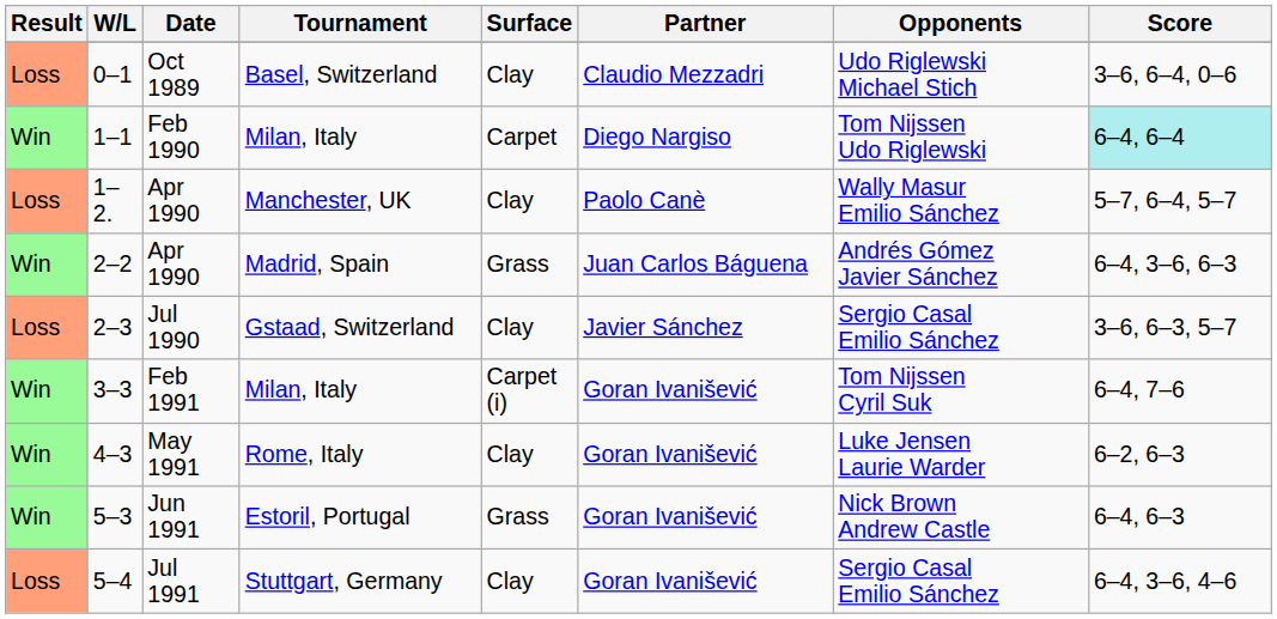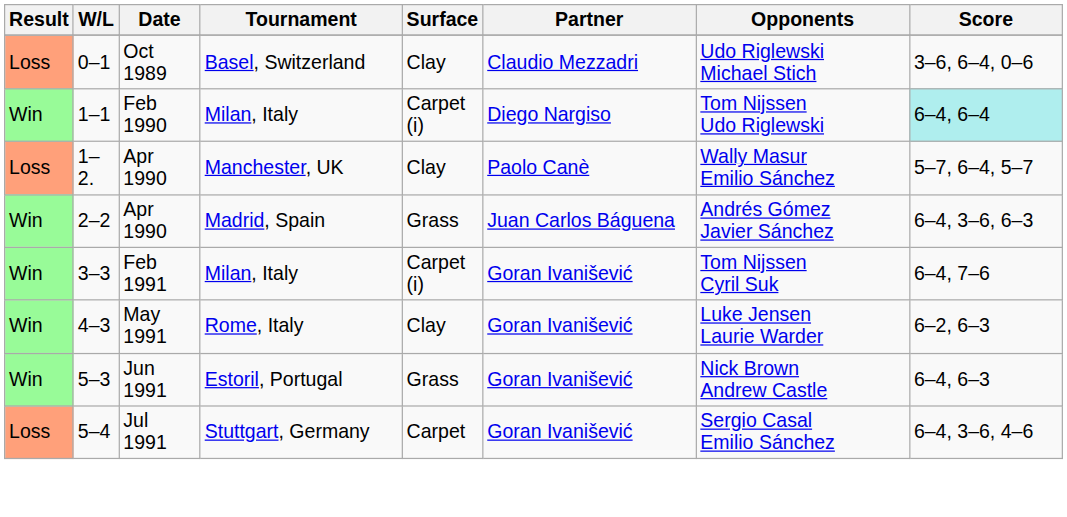1–1 | Surface: Carpet -> Carpet (i)
- row: Loss | 2–3 | Jul 1990 | Gstaad, Switzerland | Clay | Javier Sánchez | Sergio Casal Emilio Sánchez | 3–6, 6–3, 5–7
5–4 | Surface: Clay -> Carpet
